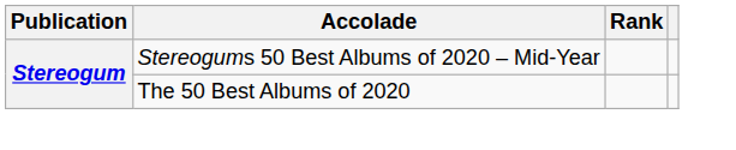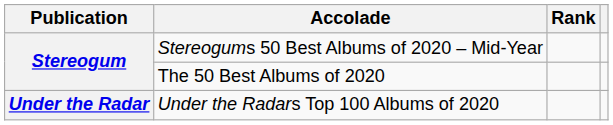+ row: Under the Radar | Under the Radars Top 100 Albums of 2020
